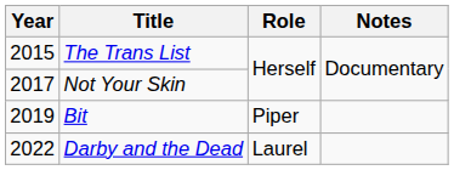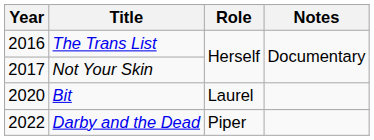The Trans List | Year: 2015 -> 2016
Bit | Year: 2019 -> 2020
Bit | Role: Piper -> Laurel
Darby and the Dead | Role: Laurel -> Piper
